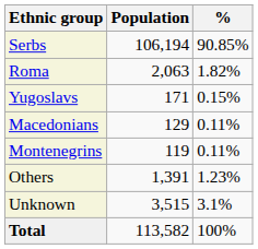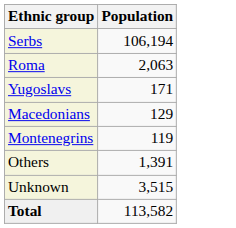- column: % | 90.85% | 1.82% | 0.15% | 0.11% | 0.11% | 1.23% | 3.1% | 100%
